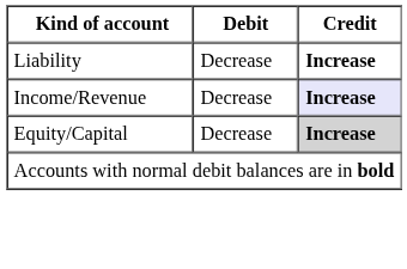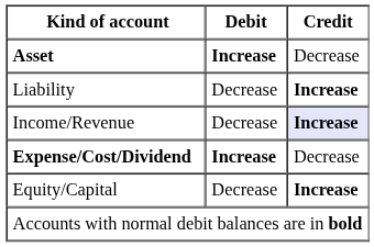+ row: Asset | Increase | Decrease
+ row: Expense/Cost/Dividend | Increase | Decrease
Equity/Capital | Credit: lightgrey background -> no background
